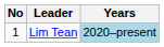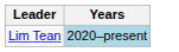- column: No | 1
